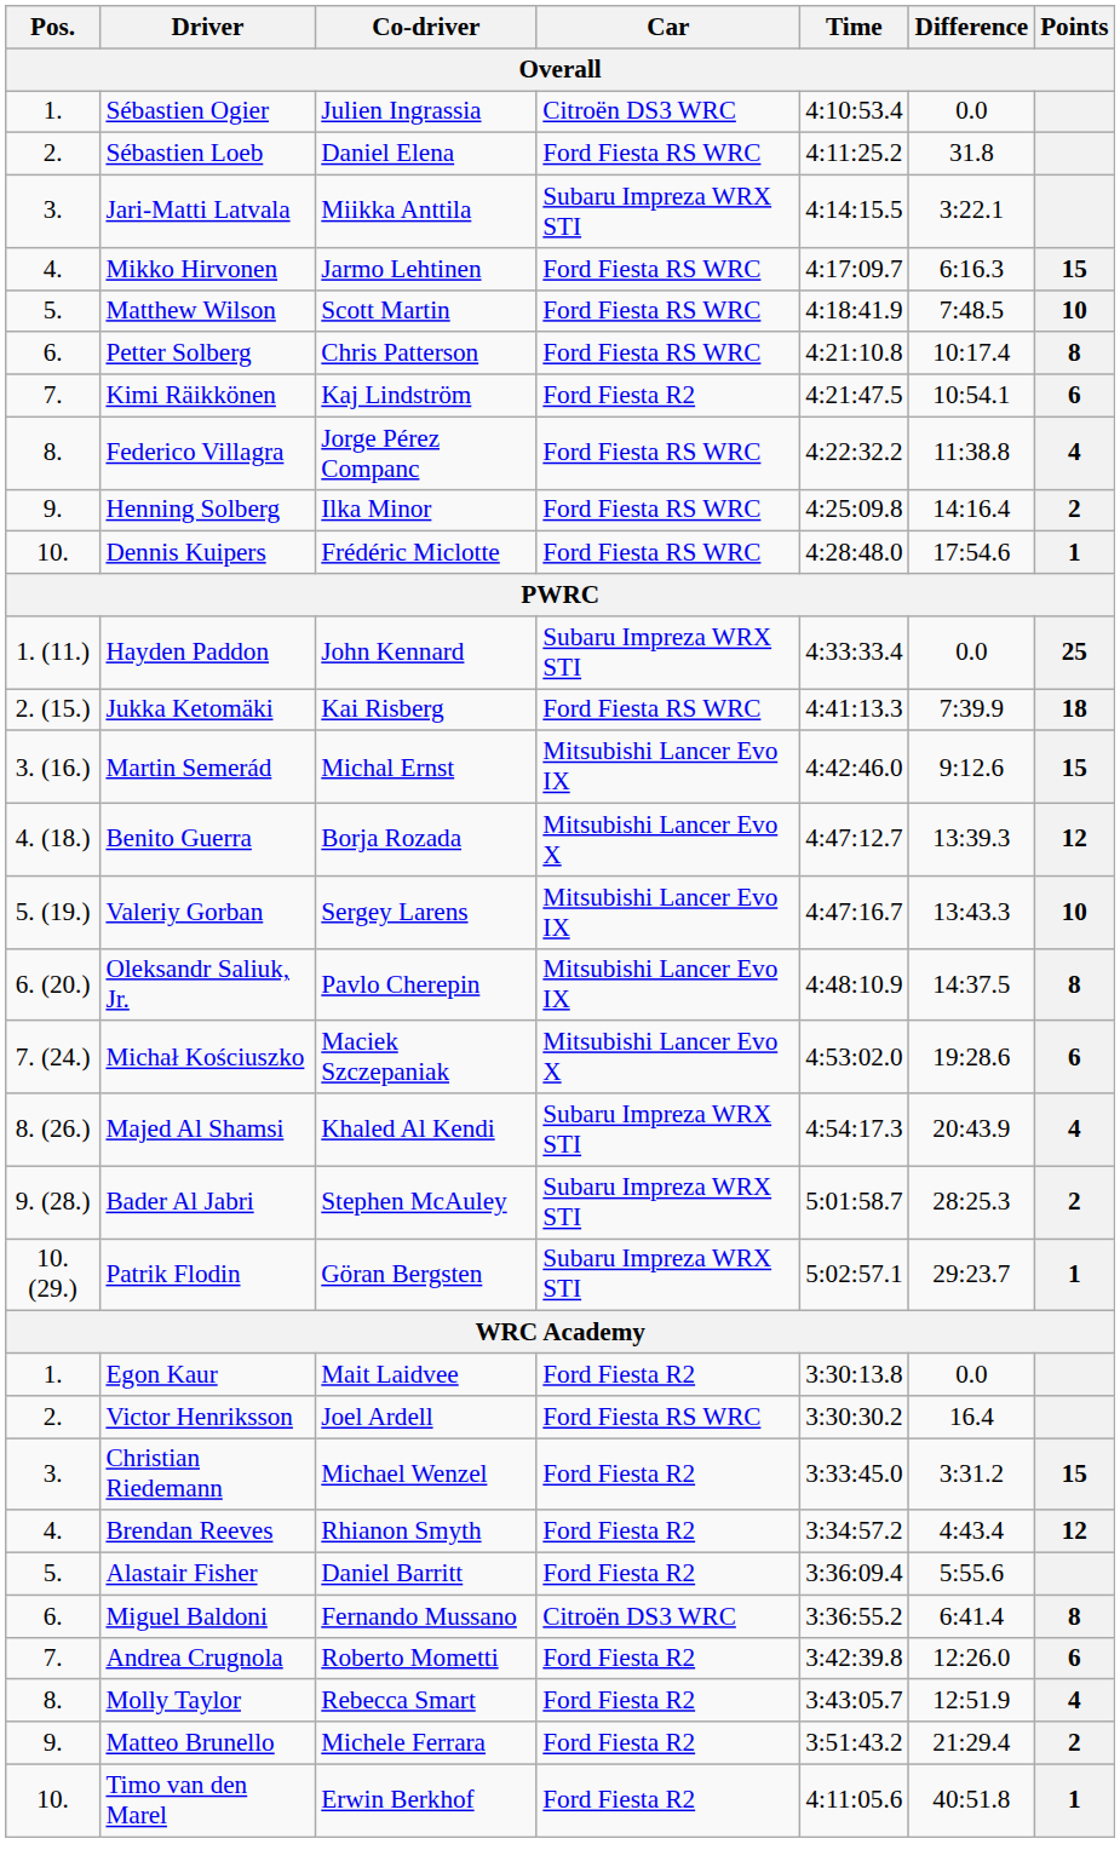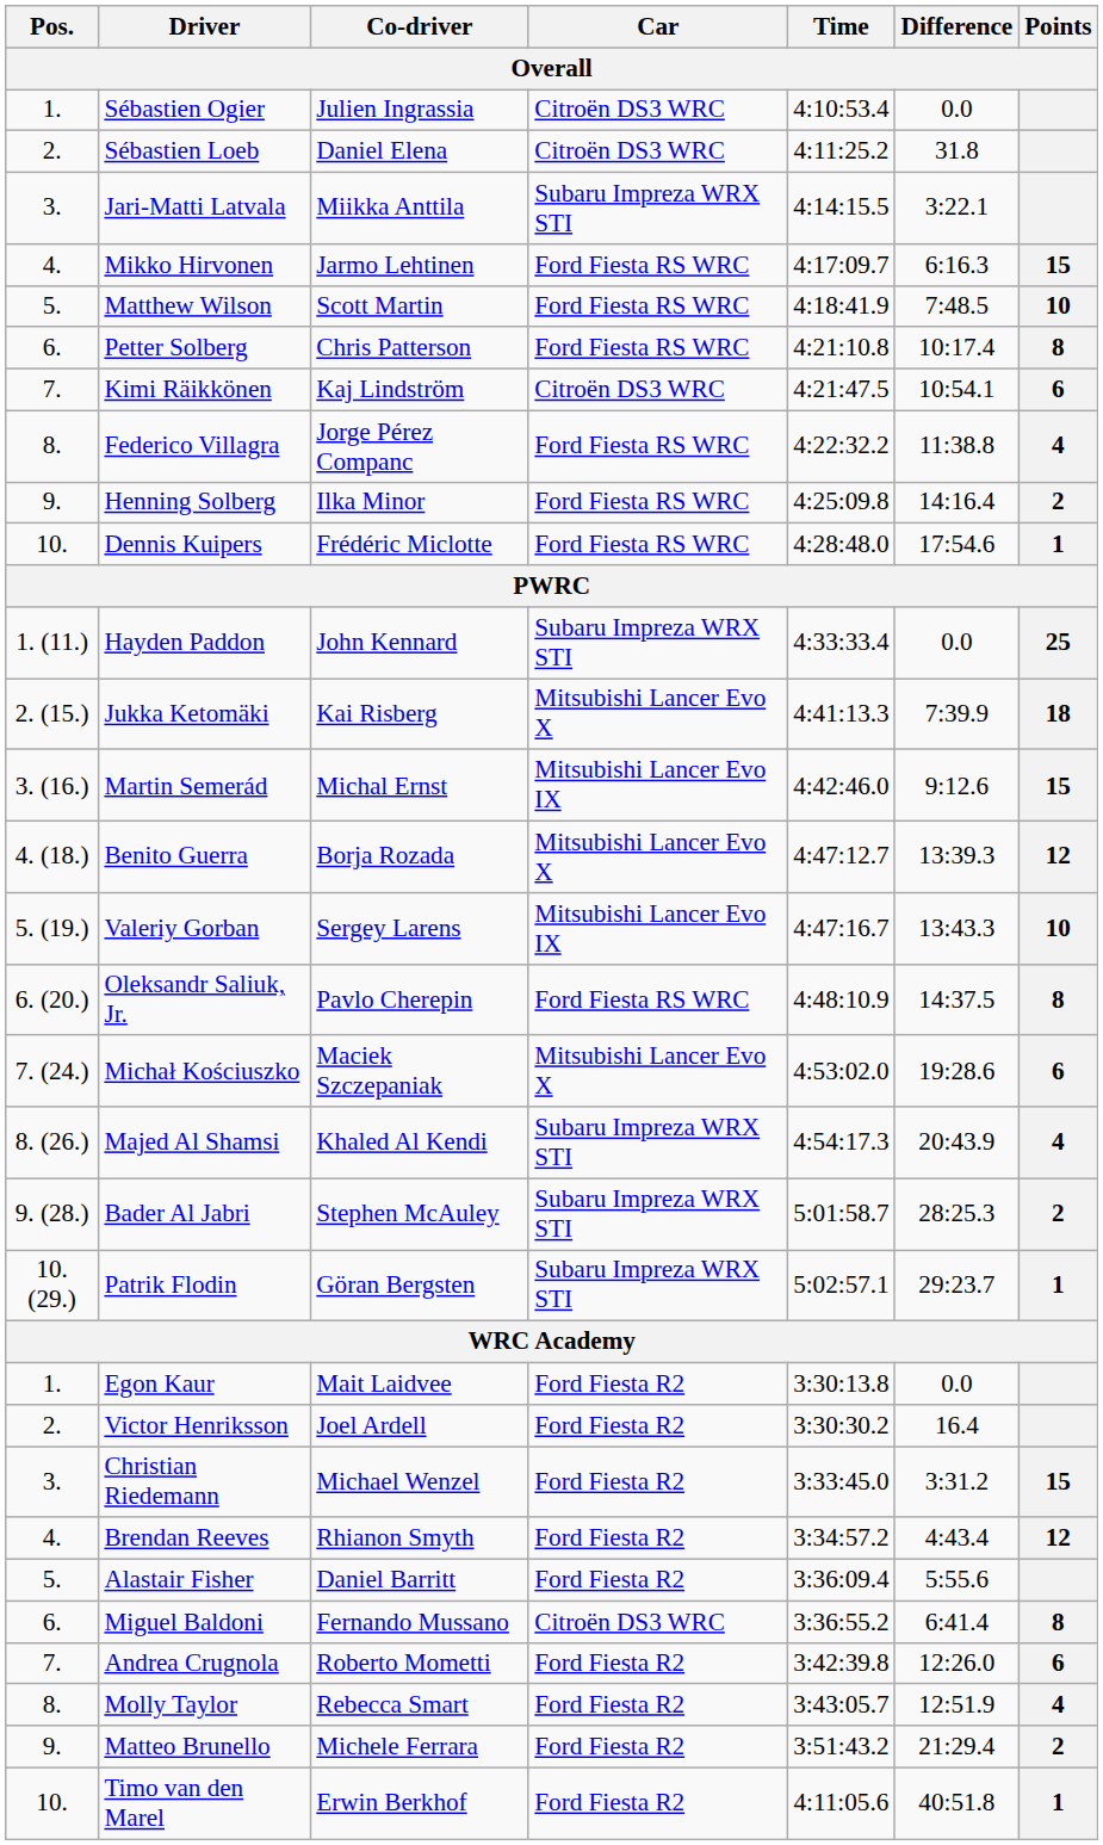Sébastien Loeb | Car: Ford Fiesta RS WRC -> Citroën DS3 WRC
Kimi Räikkönen | Car: Ford Fiesta R2 -> Citroën DS3 WRC
Jukka Ketomäki | Car: Ford Fiesta RS WRC -> Mitsubishi Lancer Evo X
Oleksandr Saliuk, Jr. | Car: Mitsubishi Lancer Evo IX -> Ford Fiesta RS WRC
Victor Henriksson | Car: Ford Fiesta RS WRC -> Ford Fiesta R2
